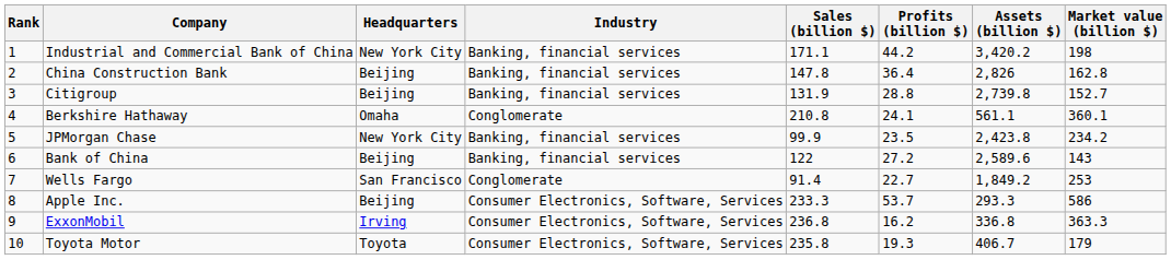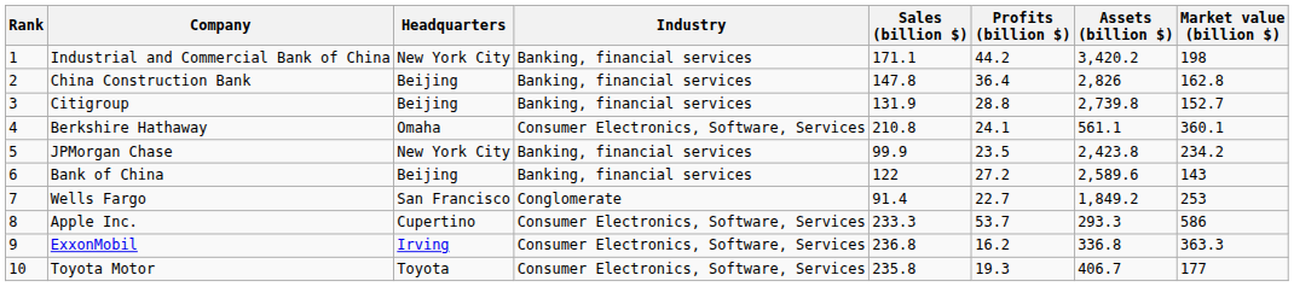Berkshire Hathaway | Industry: Conglomerate -> Consumer Electronics, Software, Services
Apple Inc. | Headquarters: Beijing -> Cupertino
Toyota Motor | Market value (billion $): 179 -> 177
